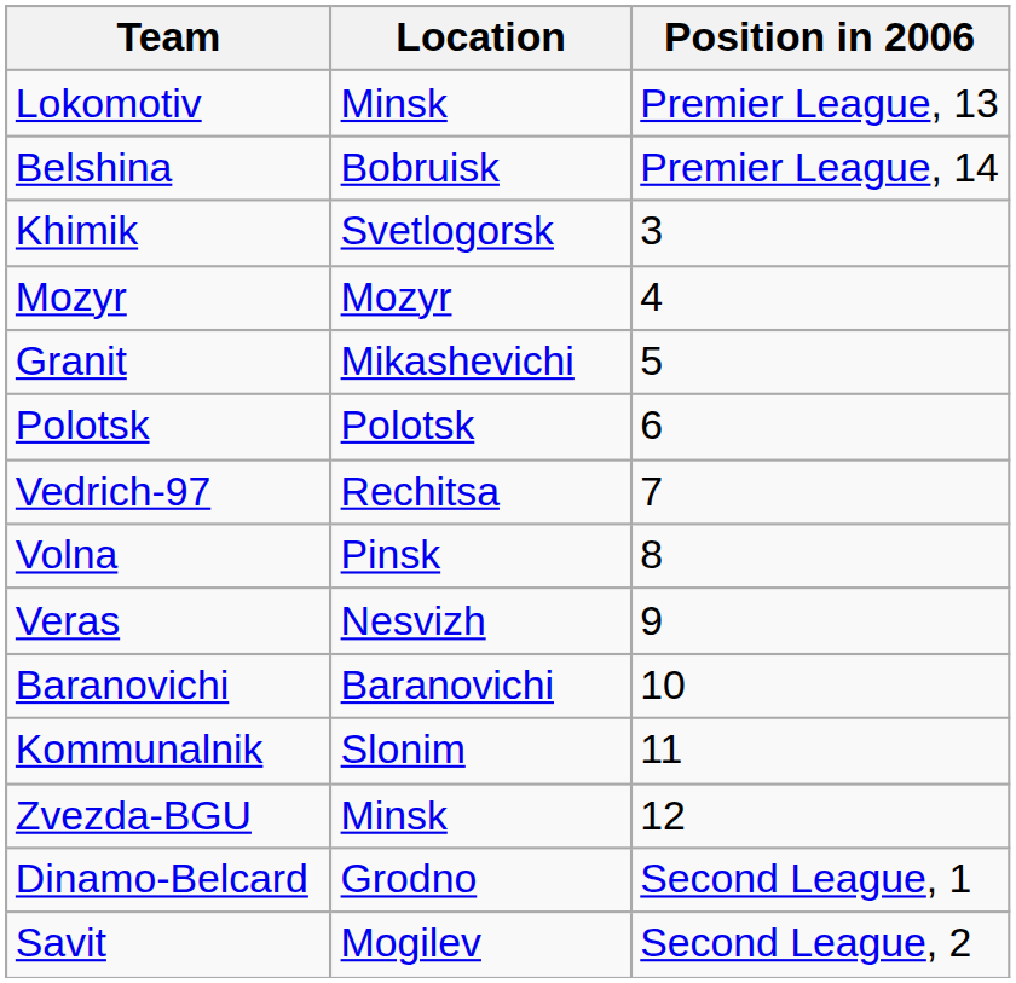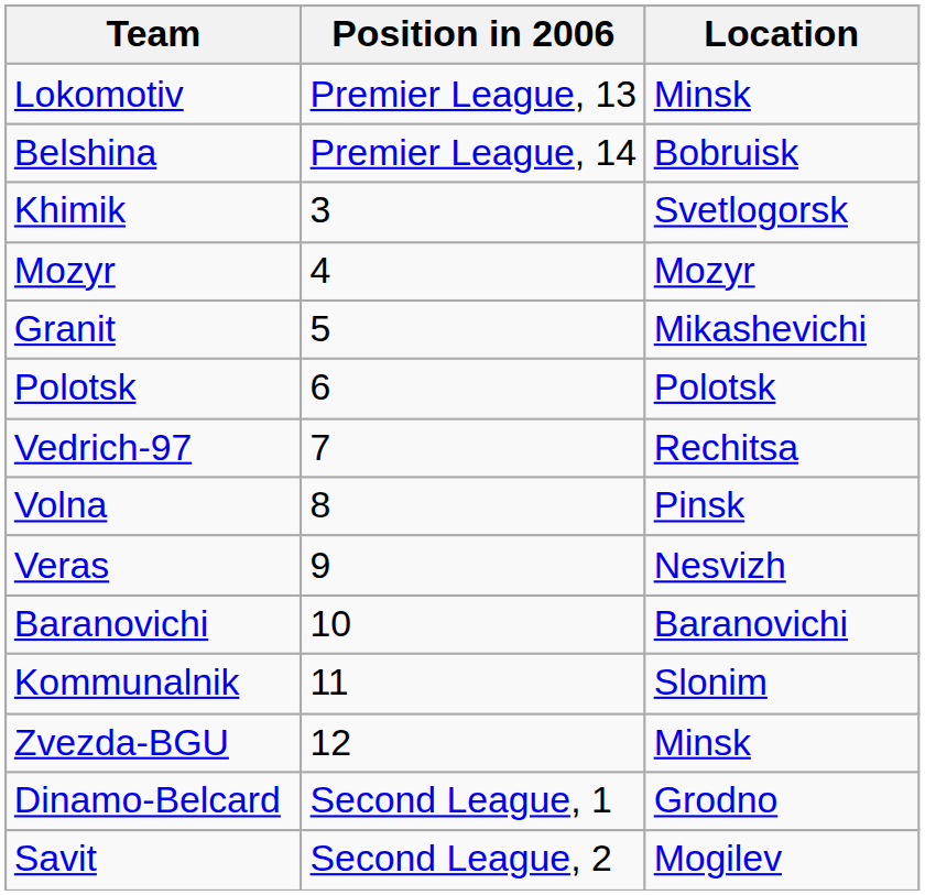columns swapped: Location <-> Position in 2006
